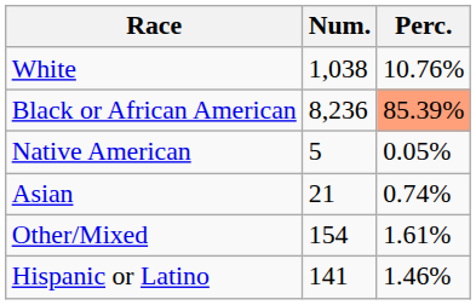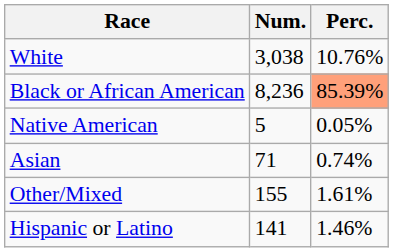White | Num.: 1,038 -> 3,038
Asian | Num.: 21 -> 71
Other/Mixed | Num.: 154 -> 155
